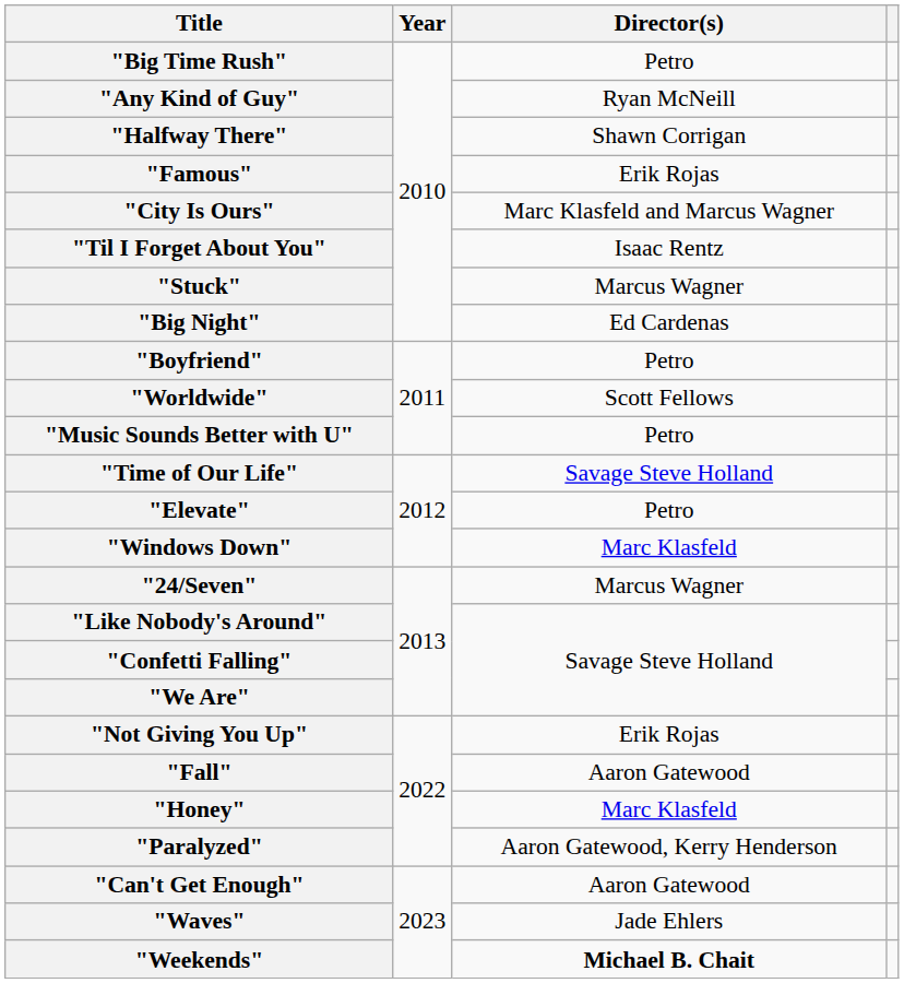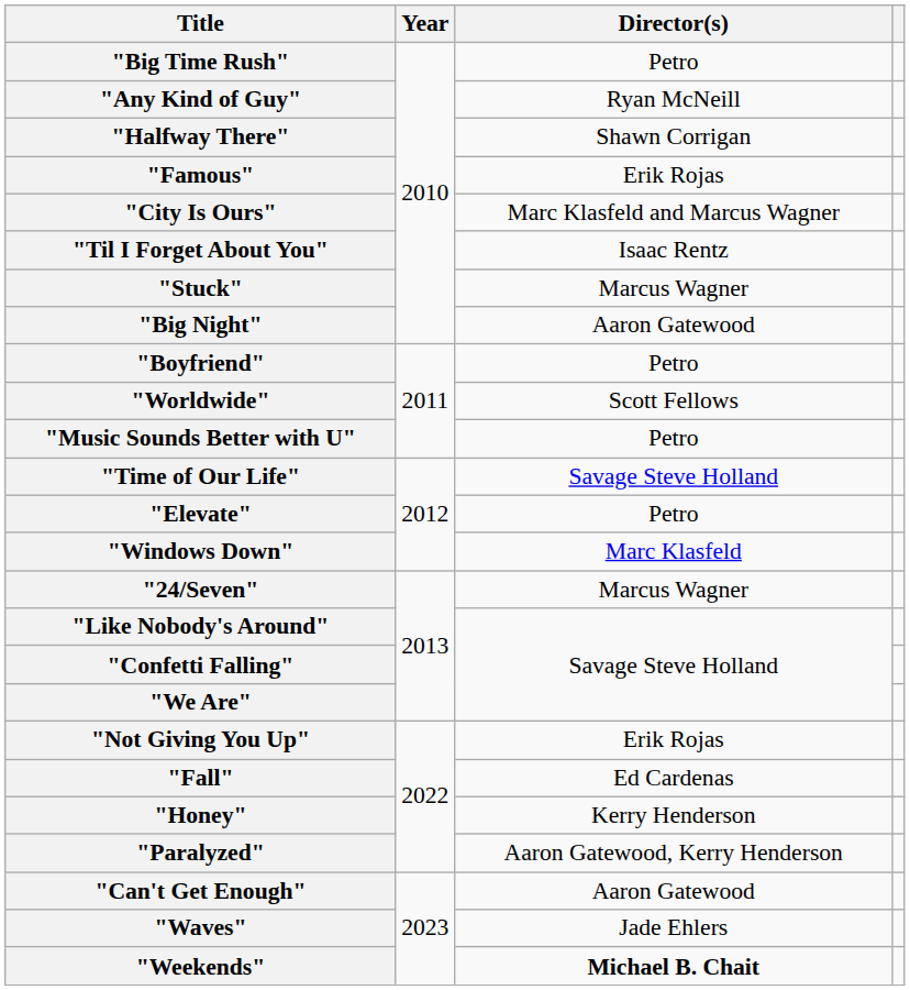"Big Night" | Director(s): Ed Cardenas -> Aaron Gatewood
"Fall" | Director(s): Aaron Gatewood -> Ed Cardenas
"Honey" | Director(s): Marc Klasfeld -> Kerry Henderson
